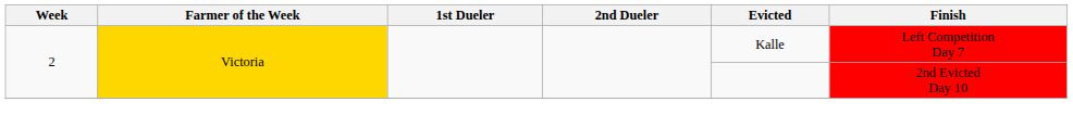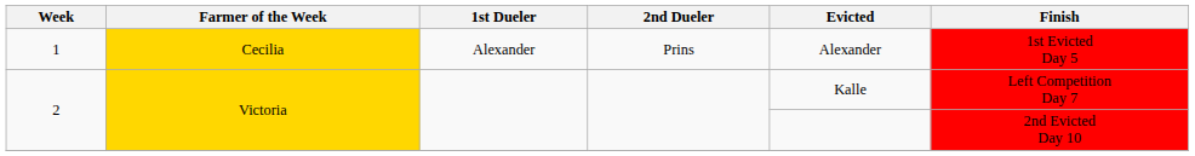+ row: 1 | Cecilia | Alexander | Prins | Alexander | 1st Evicted Day 5
